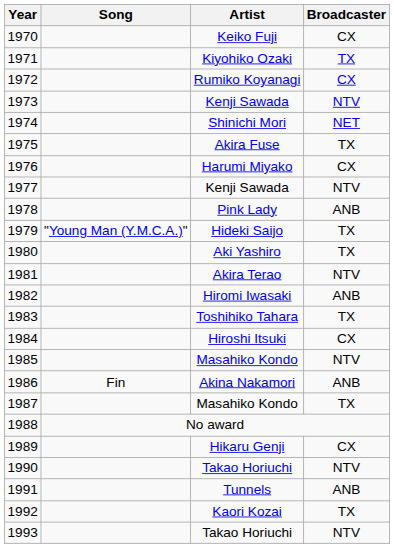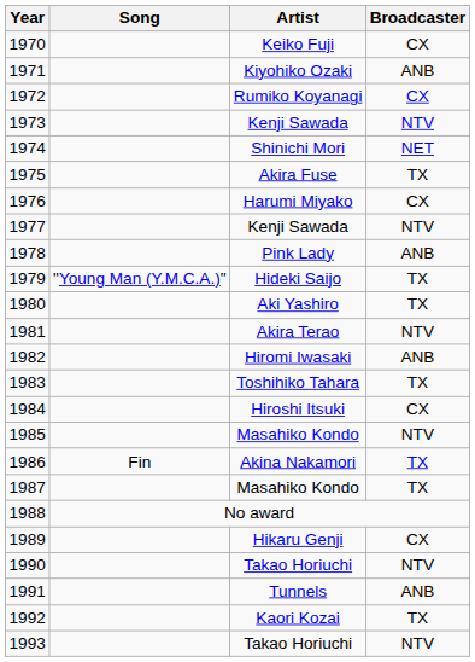1971 | Broadcaster: TX -> ANB
1986 | Broadcaster: ANB -> TX
